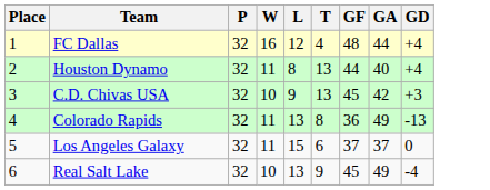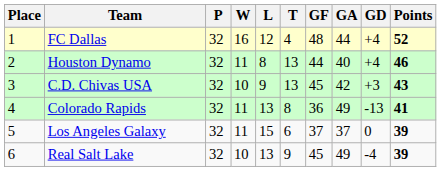+ column: Points | 52 | 46 | 43 | 41 | 39 | 39
